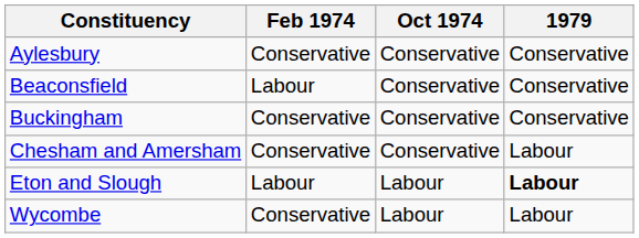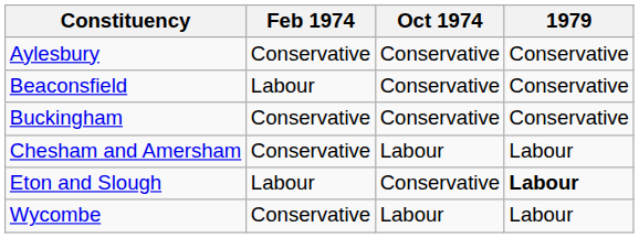Chesham and Amersham | Oct 1974: Conservative -> Labour
Eton and Slough | Oct 1974: Labour -> Conservative
